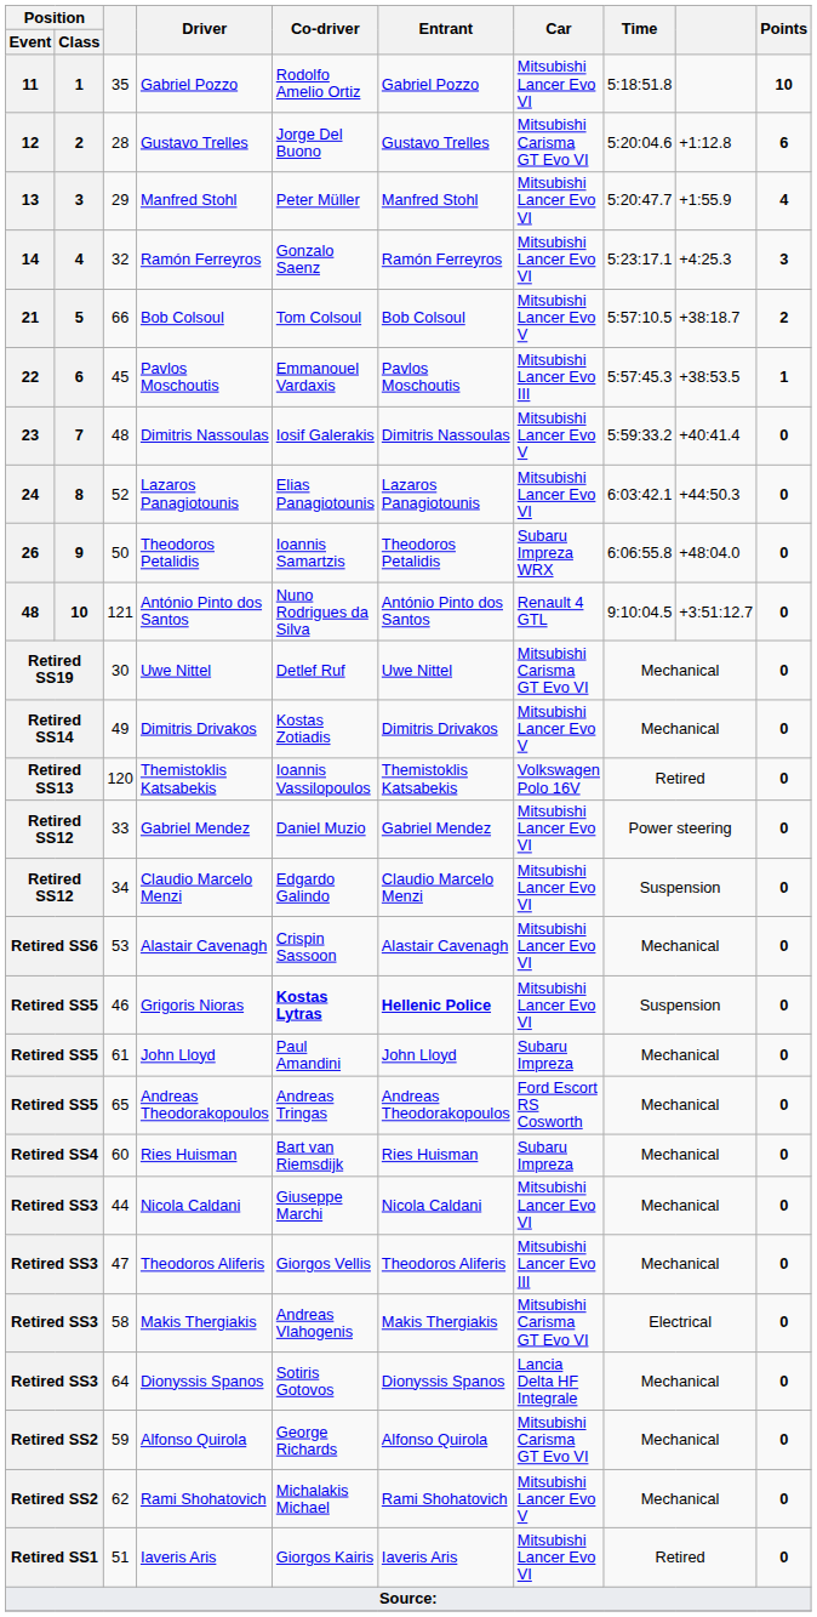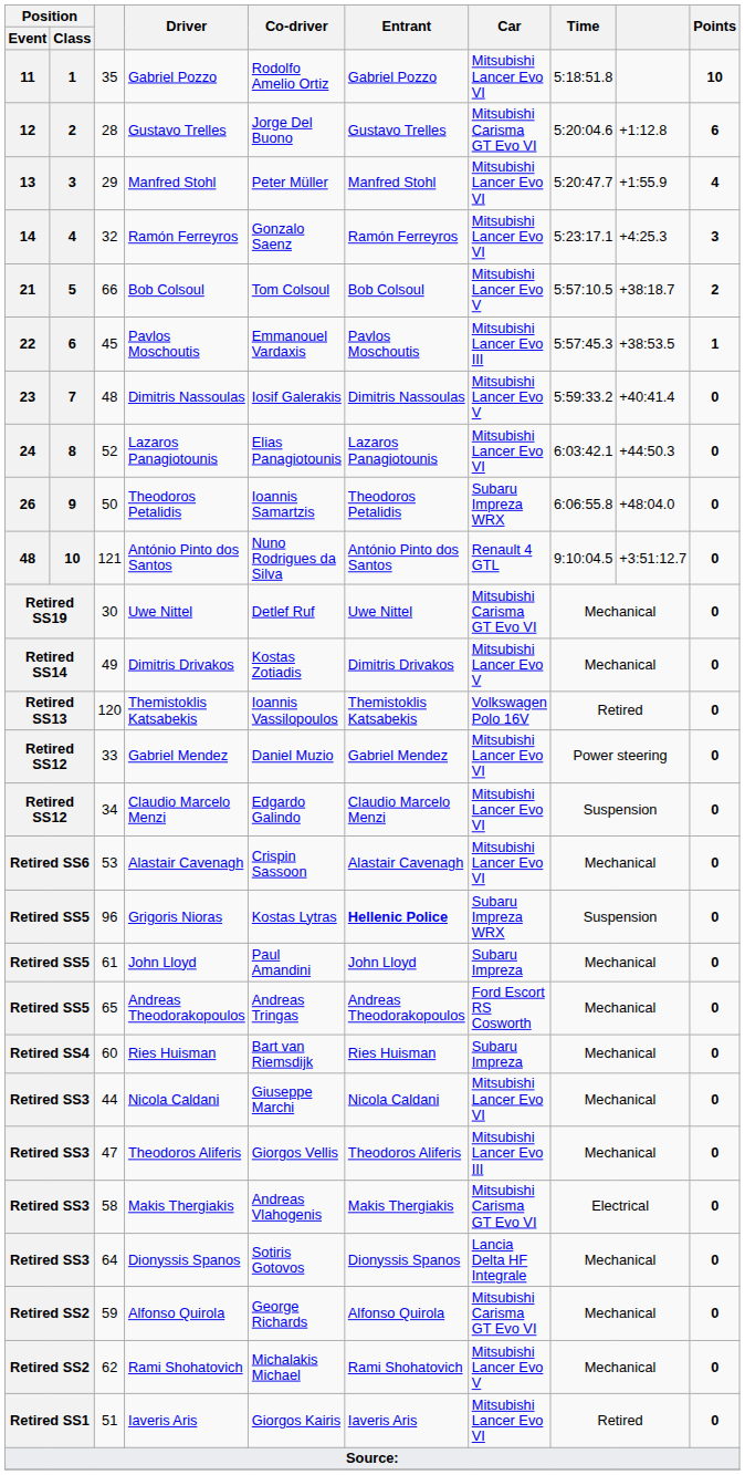Grigoris Nioras | column 3: 46 -> 96
Grigoris Nioras | Co-driver: bold -> normal
Grigoris Nioras | Car: Mitsubishi Lancer Evo VI -> Subaru Impreza WRX
